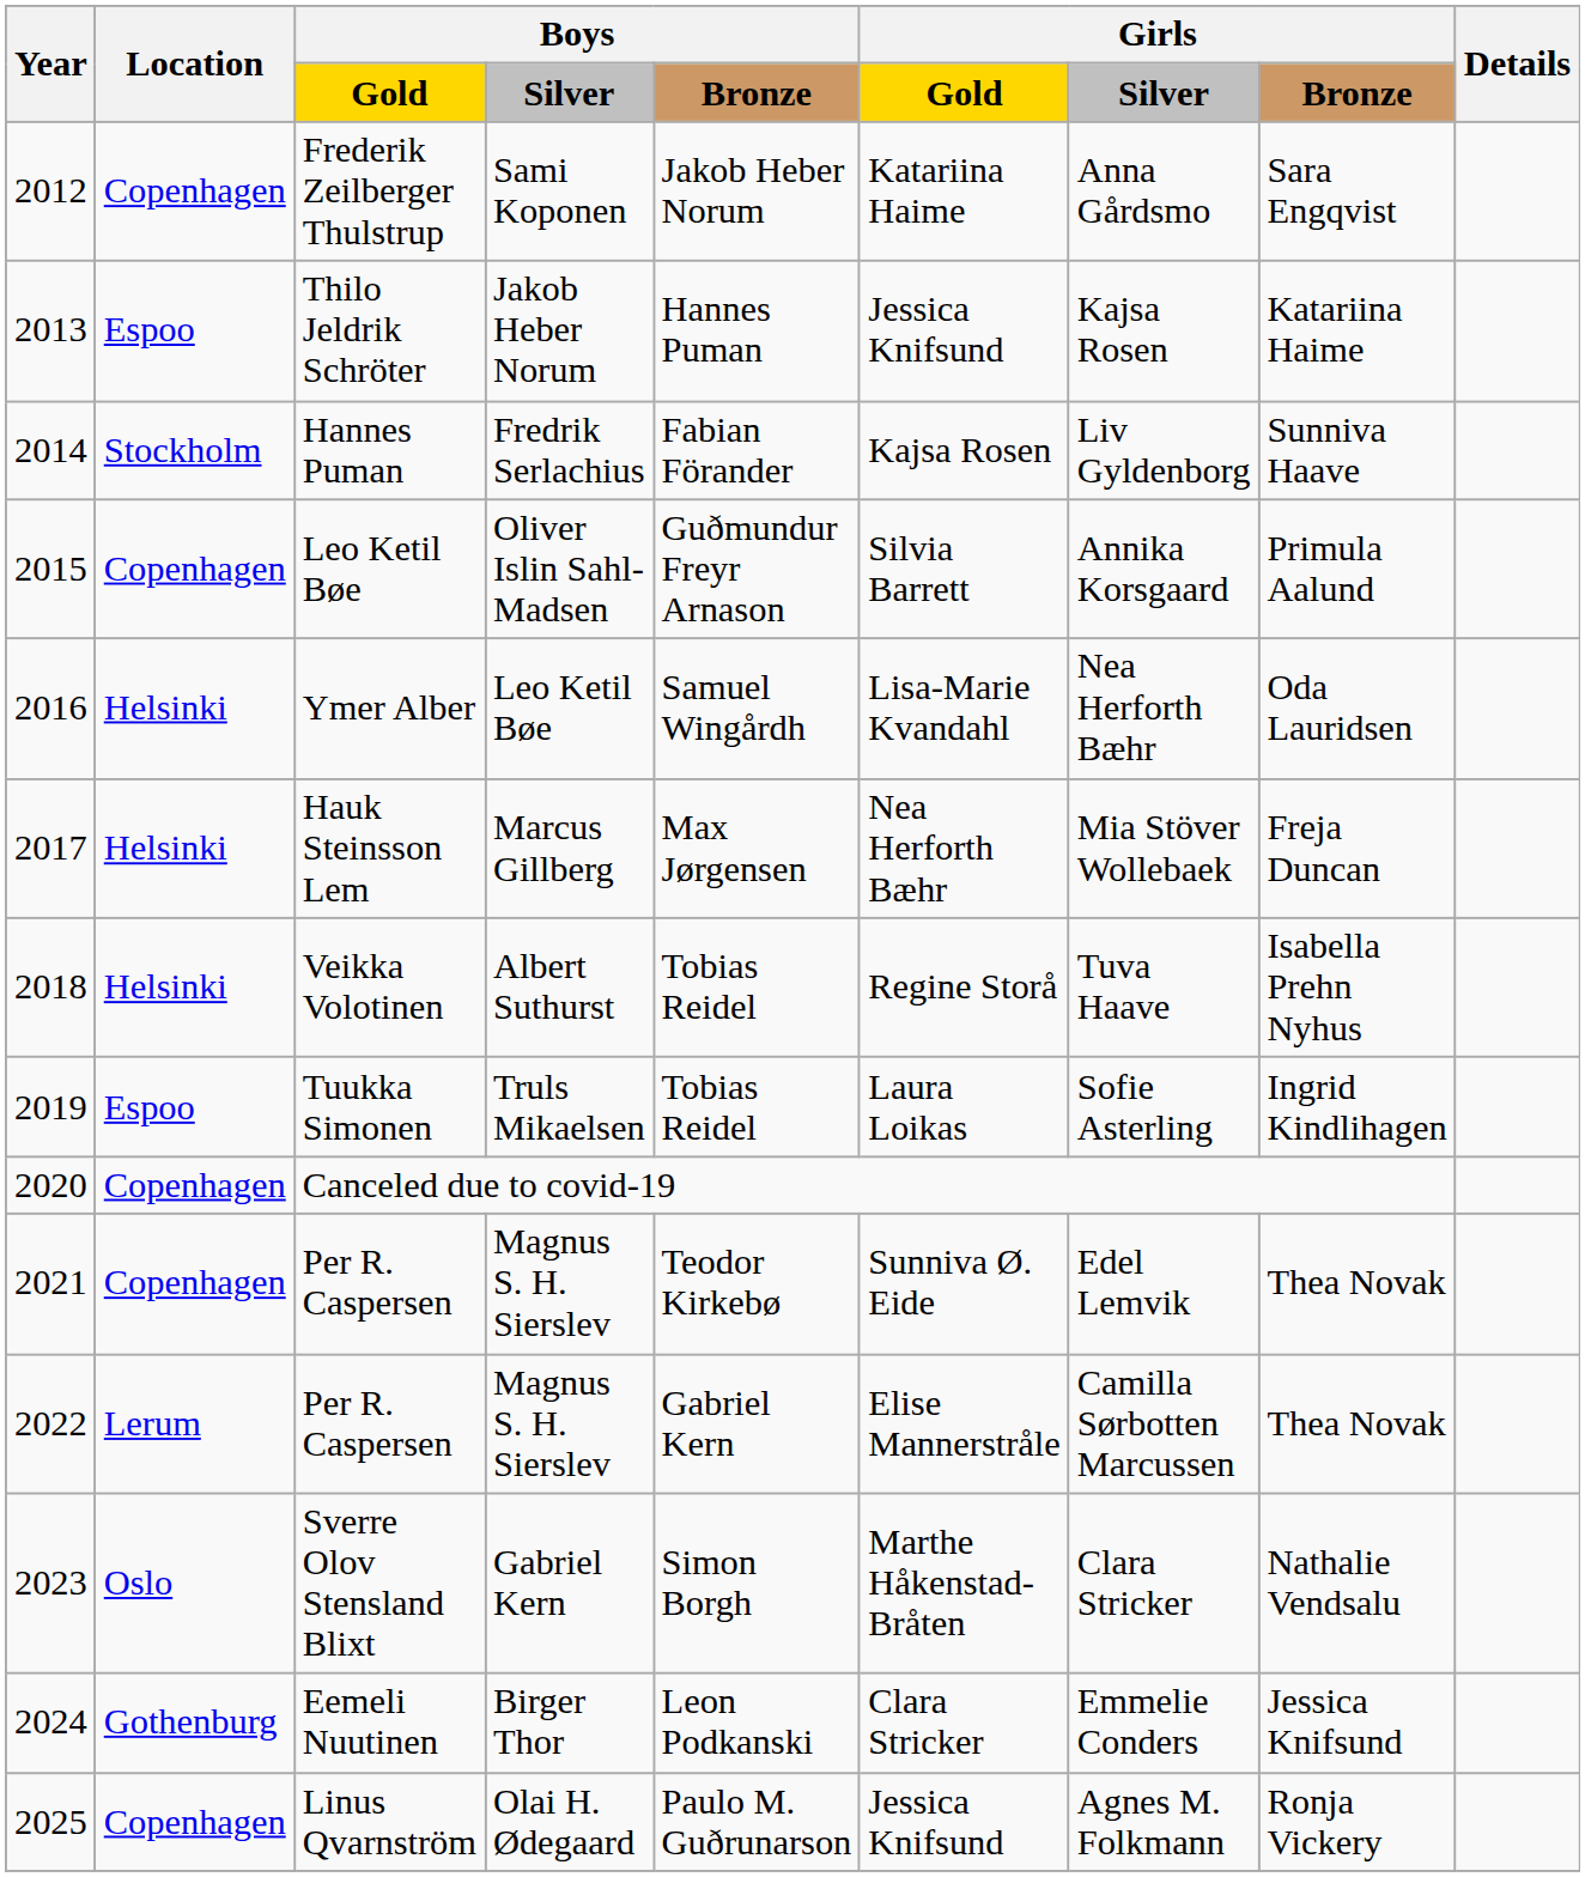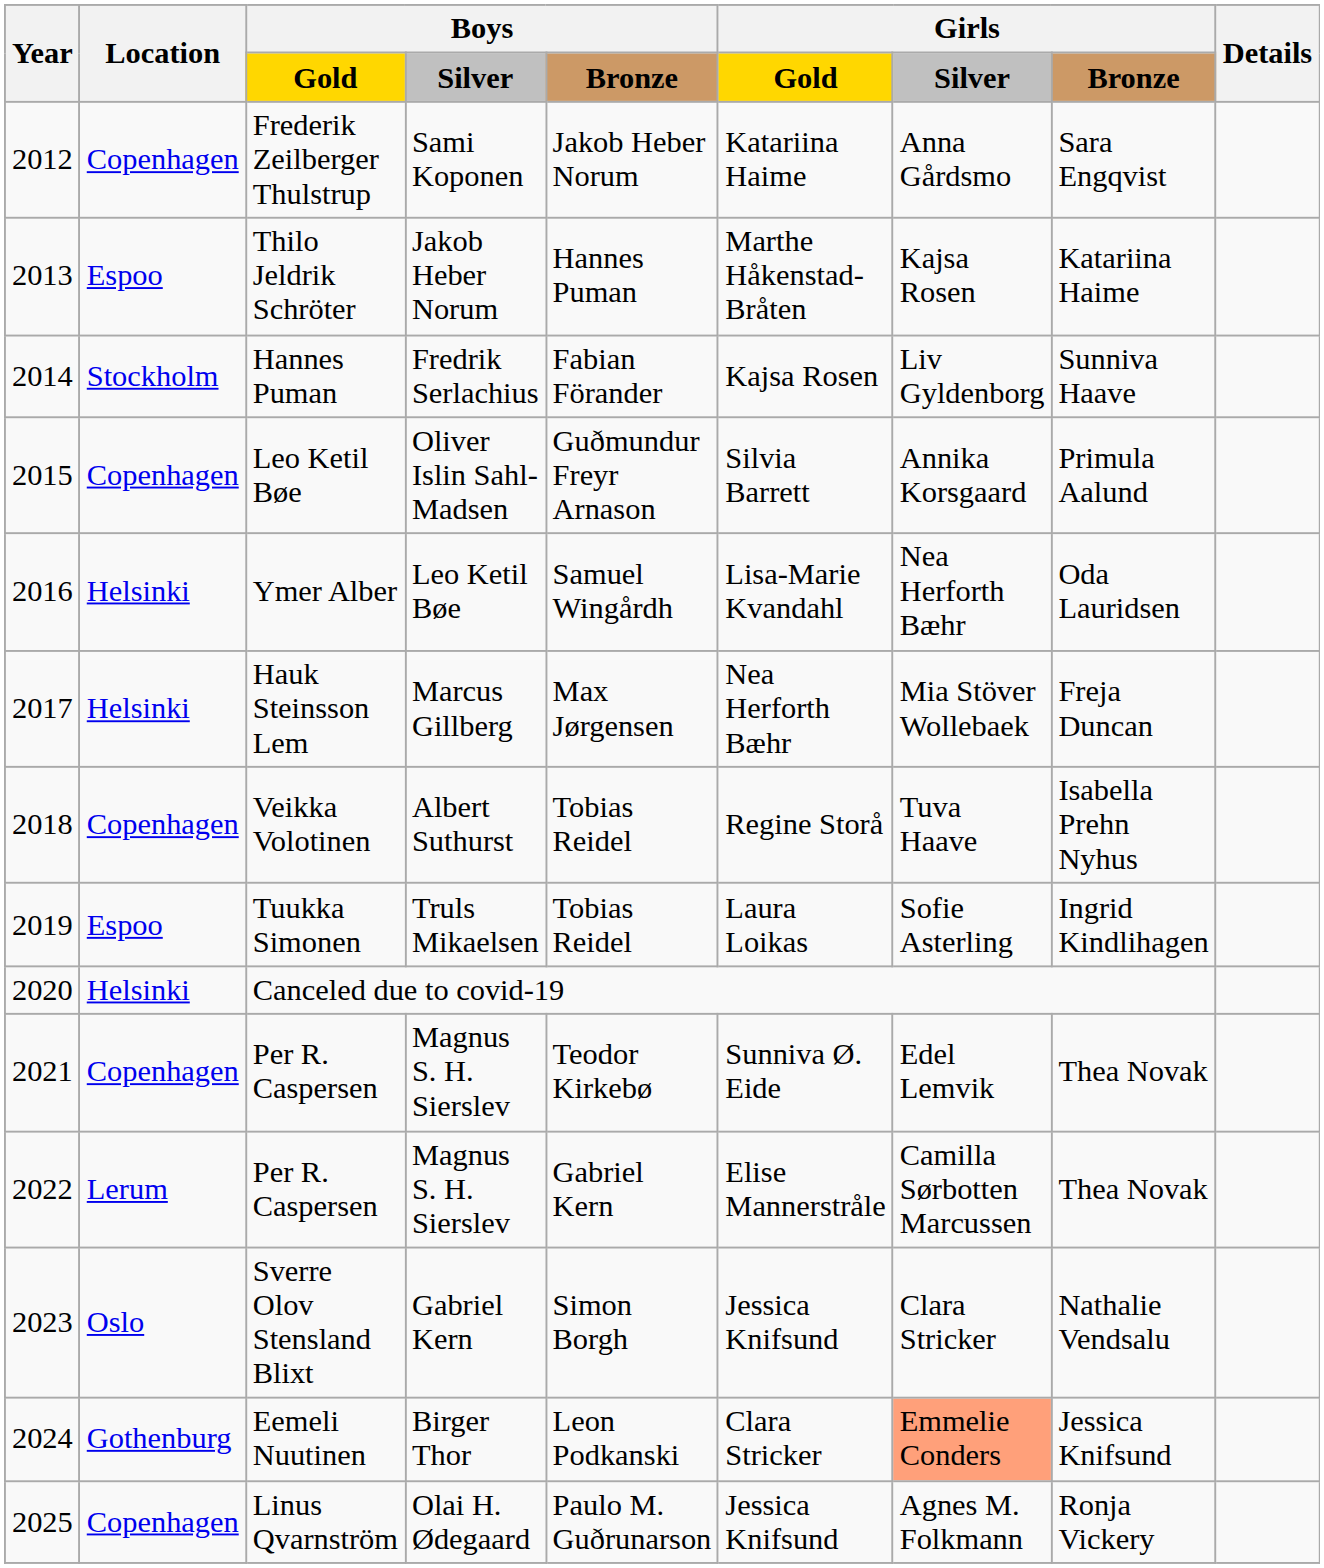Thilo Jeldrik Schröter | column 6: Jessica Knifsund -> Marthe Håkenstad-Bråten
Veikka Volotinen | Location: Helsinki -> Copenhagen
Canceled due to covid-19 | Location: Copenhagen -> Helsinki
Sverre Olov Stensland Blixt | column 6: Marthe Håkenstad-Bråten -> Jessica Knifsund
Eemeli Nuutinen | column 7: no background -> lightsalmon background
